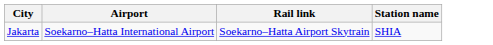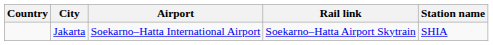+ column: Country
